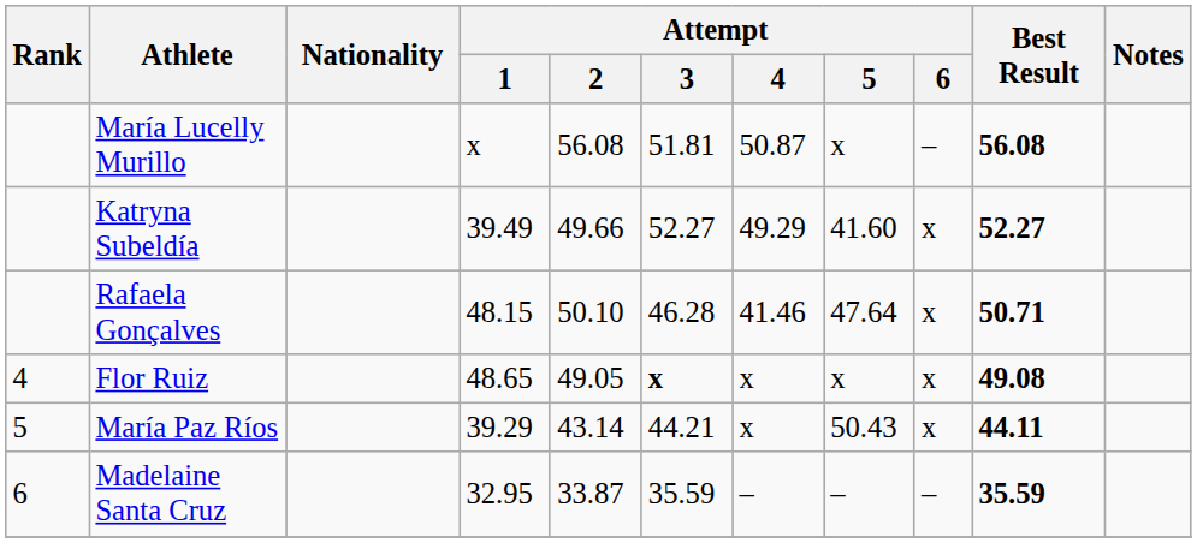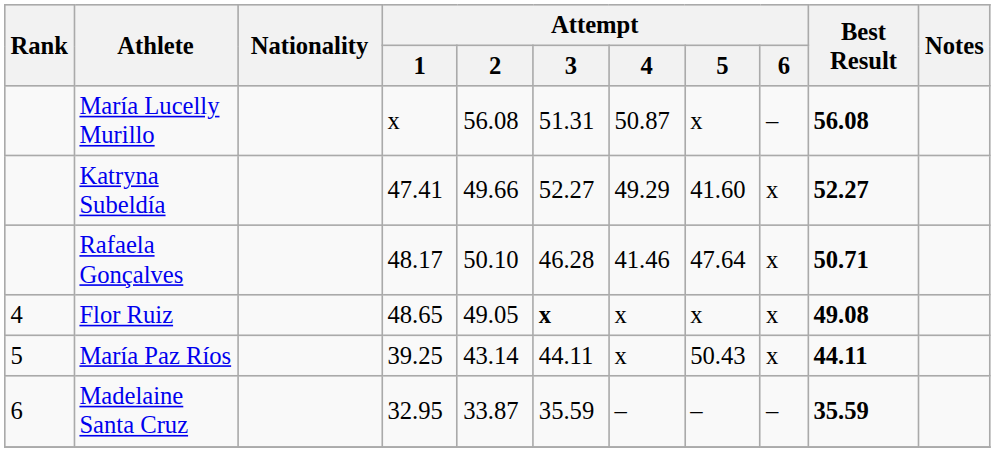María Lucelly Murillo | Attempt / 3: 51.81 -> 51.31
Katryna Subeldía | Attempt / 1: 39.49 -> 47.41
Rafaela Gonçalves | Attempt / 1: 48.15 -> 48.17
María Paz Ríos | Attempt / 1: 39.29 -> 39.25
María Paz Ríos | Attempt / 3: 44.21 -> 44.11
